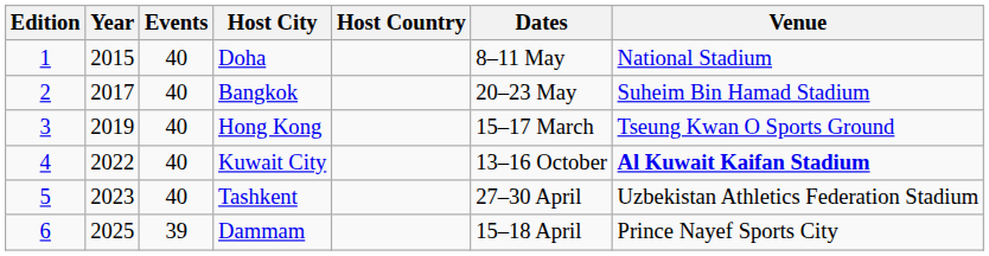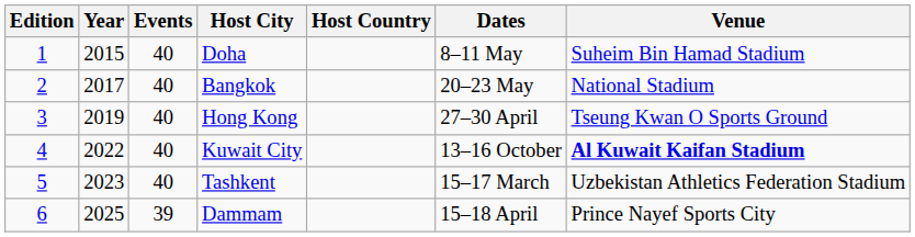Doha | Venue: National Stadium -> Suheim Bin Hamad Stadium
Bangkok | Venue: Suheim Bin Hamad Stadium -> National Stadium
Hong Kong | Dates: 15–17 March -> 27–30 April
Tashkent | Dates: 27–30 April -> 15–17 March
